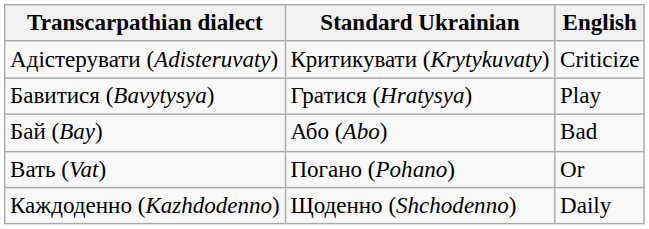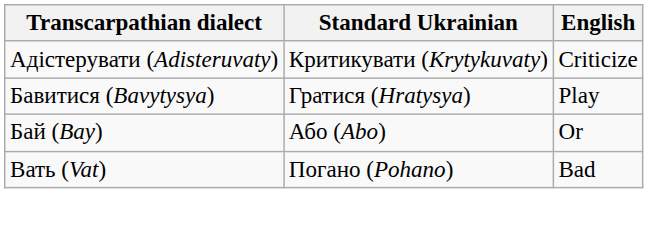Бай (Bay) | English: Bad -> Or
Вать (Vat) | English: Or -> Bad
- row: Каждоденно (Kazhdodenno) | Щоденно (Shchodenno) | Daily
